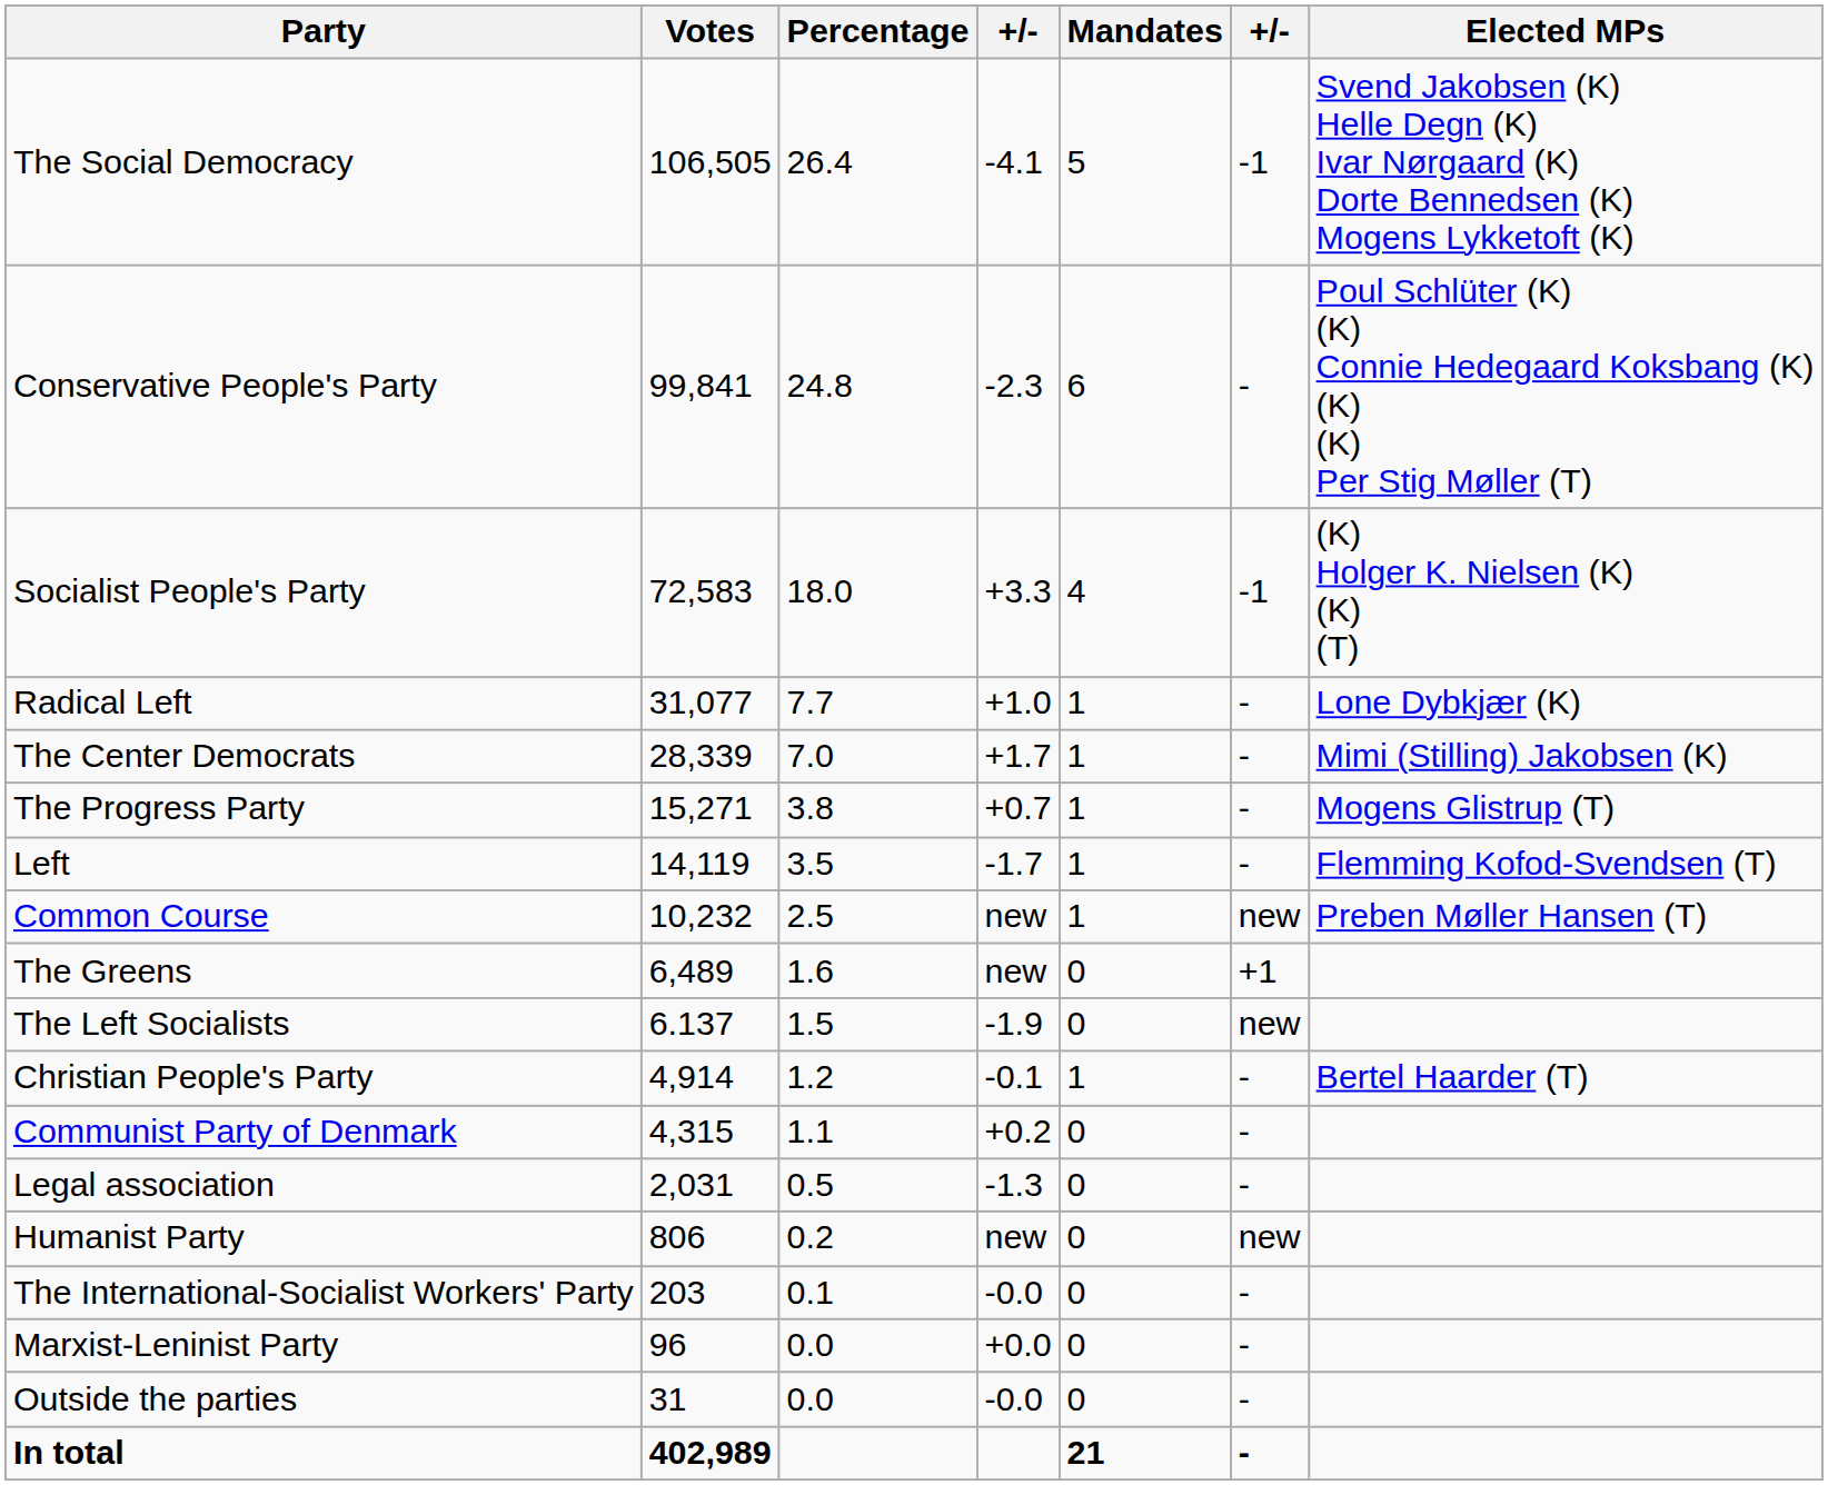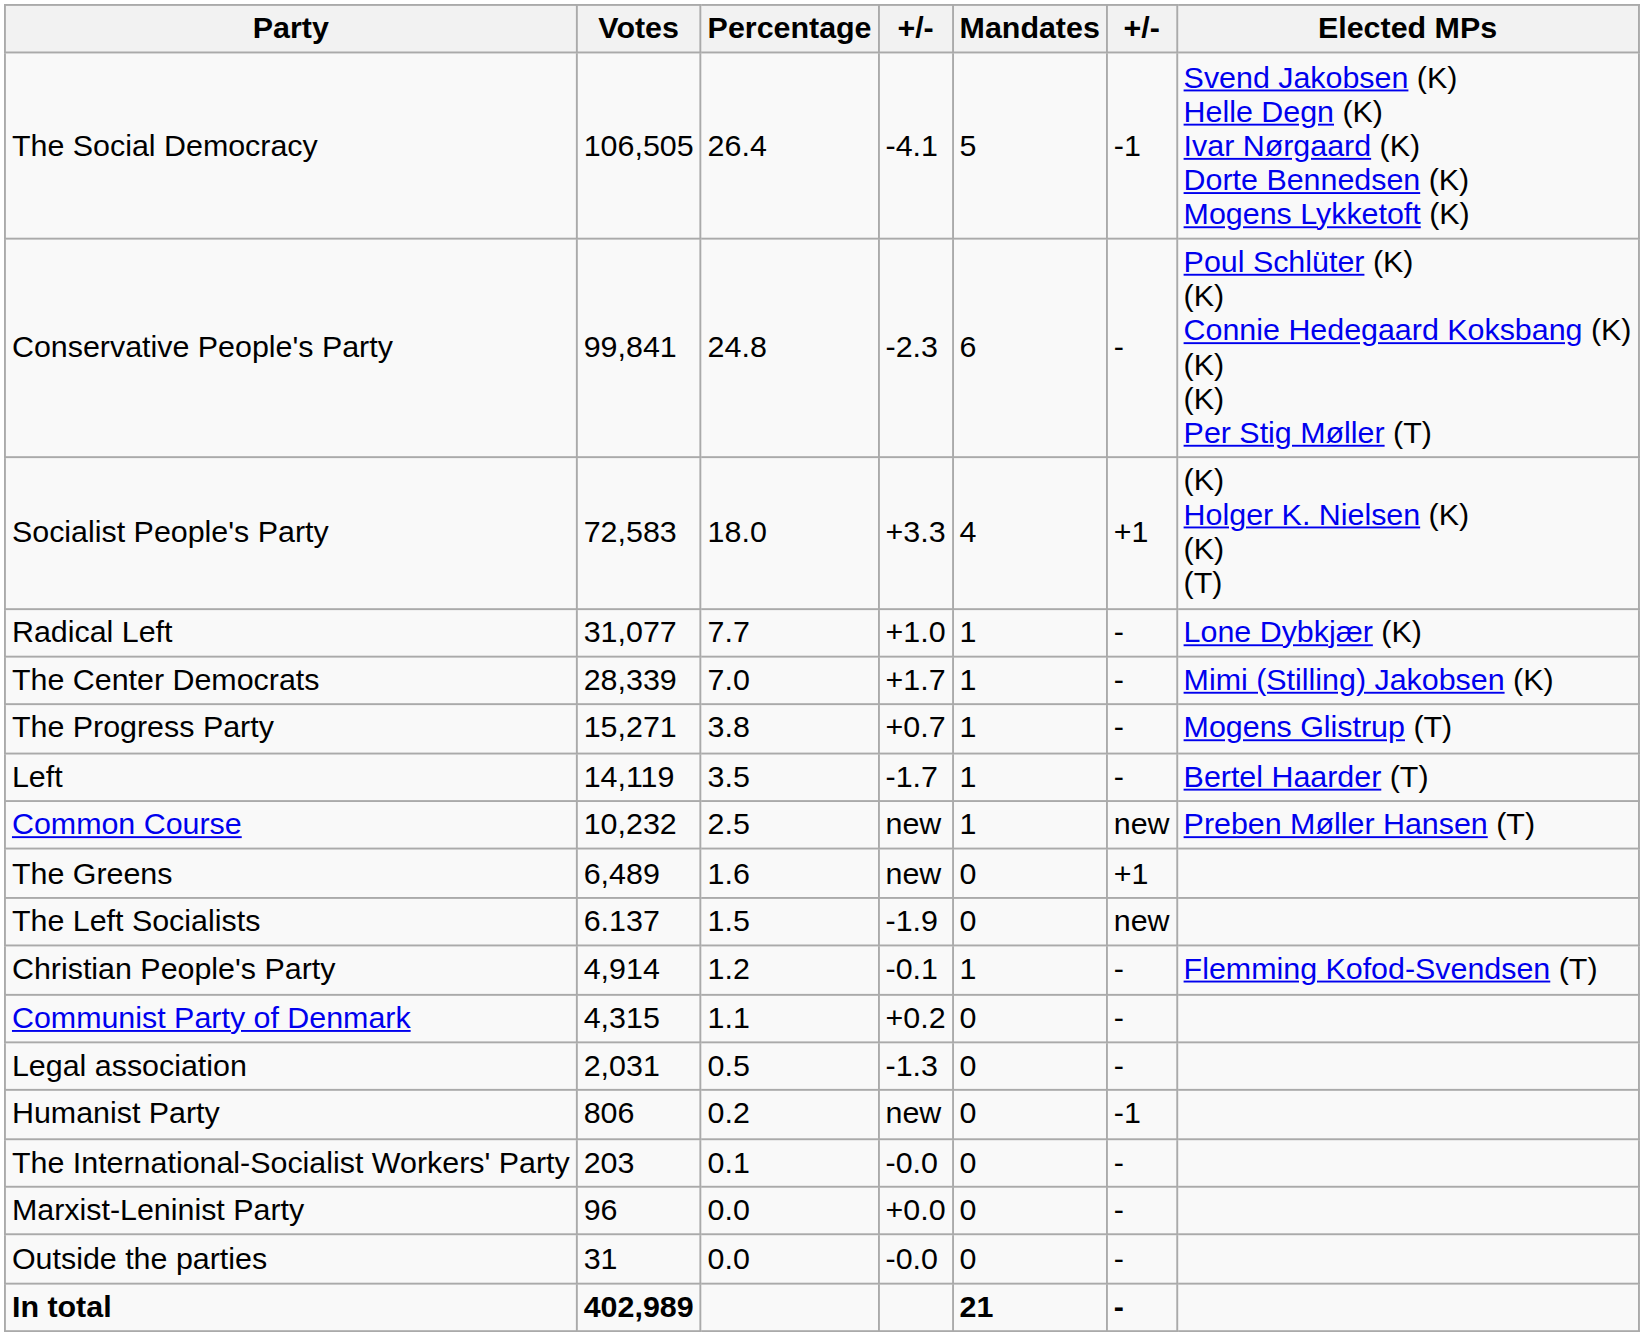Socialist People's Party | column 6: -1 -> +1
Left | Elected MPs: Flemming Kofod-Svendsen (T) -> Bertel Haarder (T)
Christian People's Party | Elected MPs: Bertel Haarder (T) -> Flemming Kofod-Svendsen (T)
Humanist Party | column 6: new -> -1
